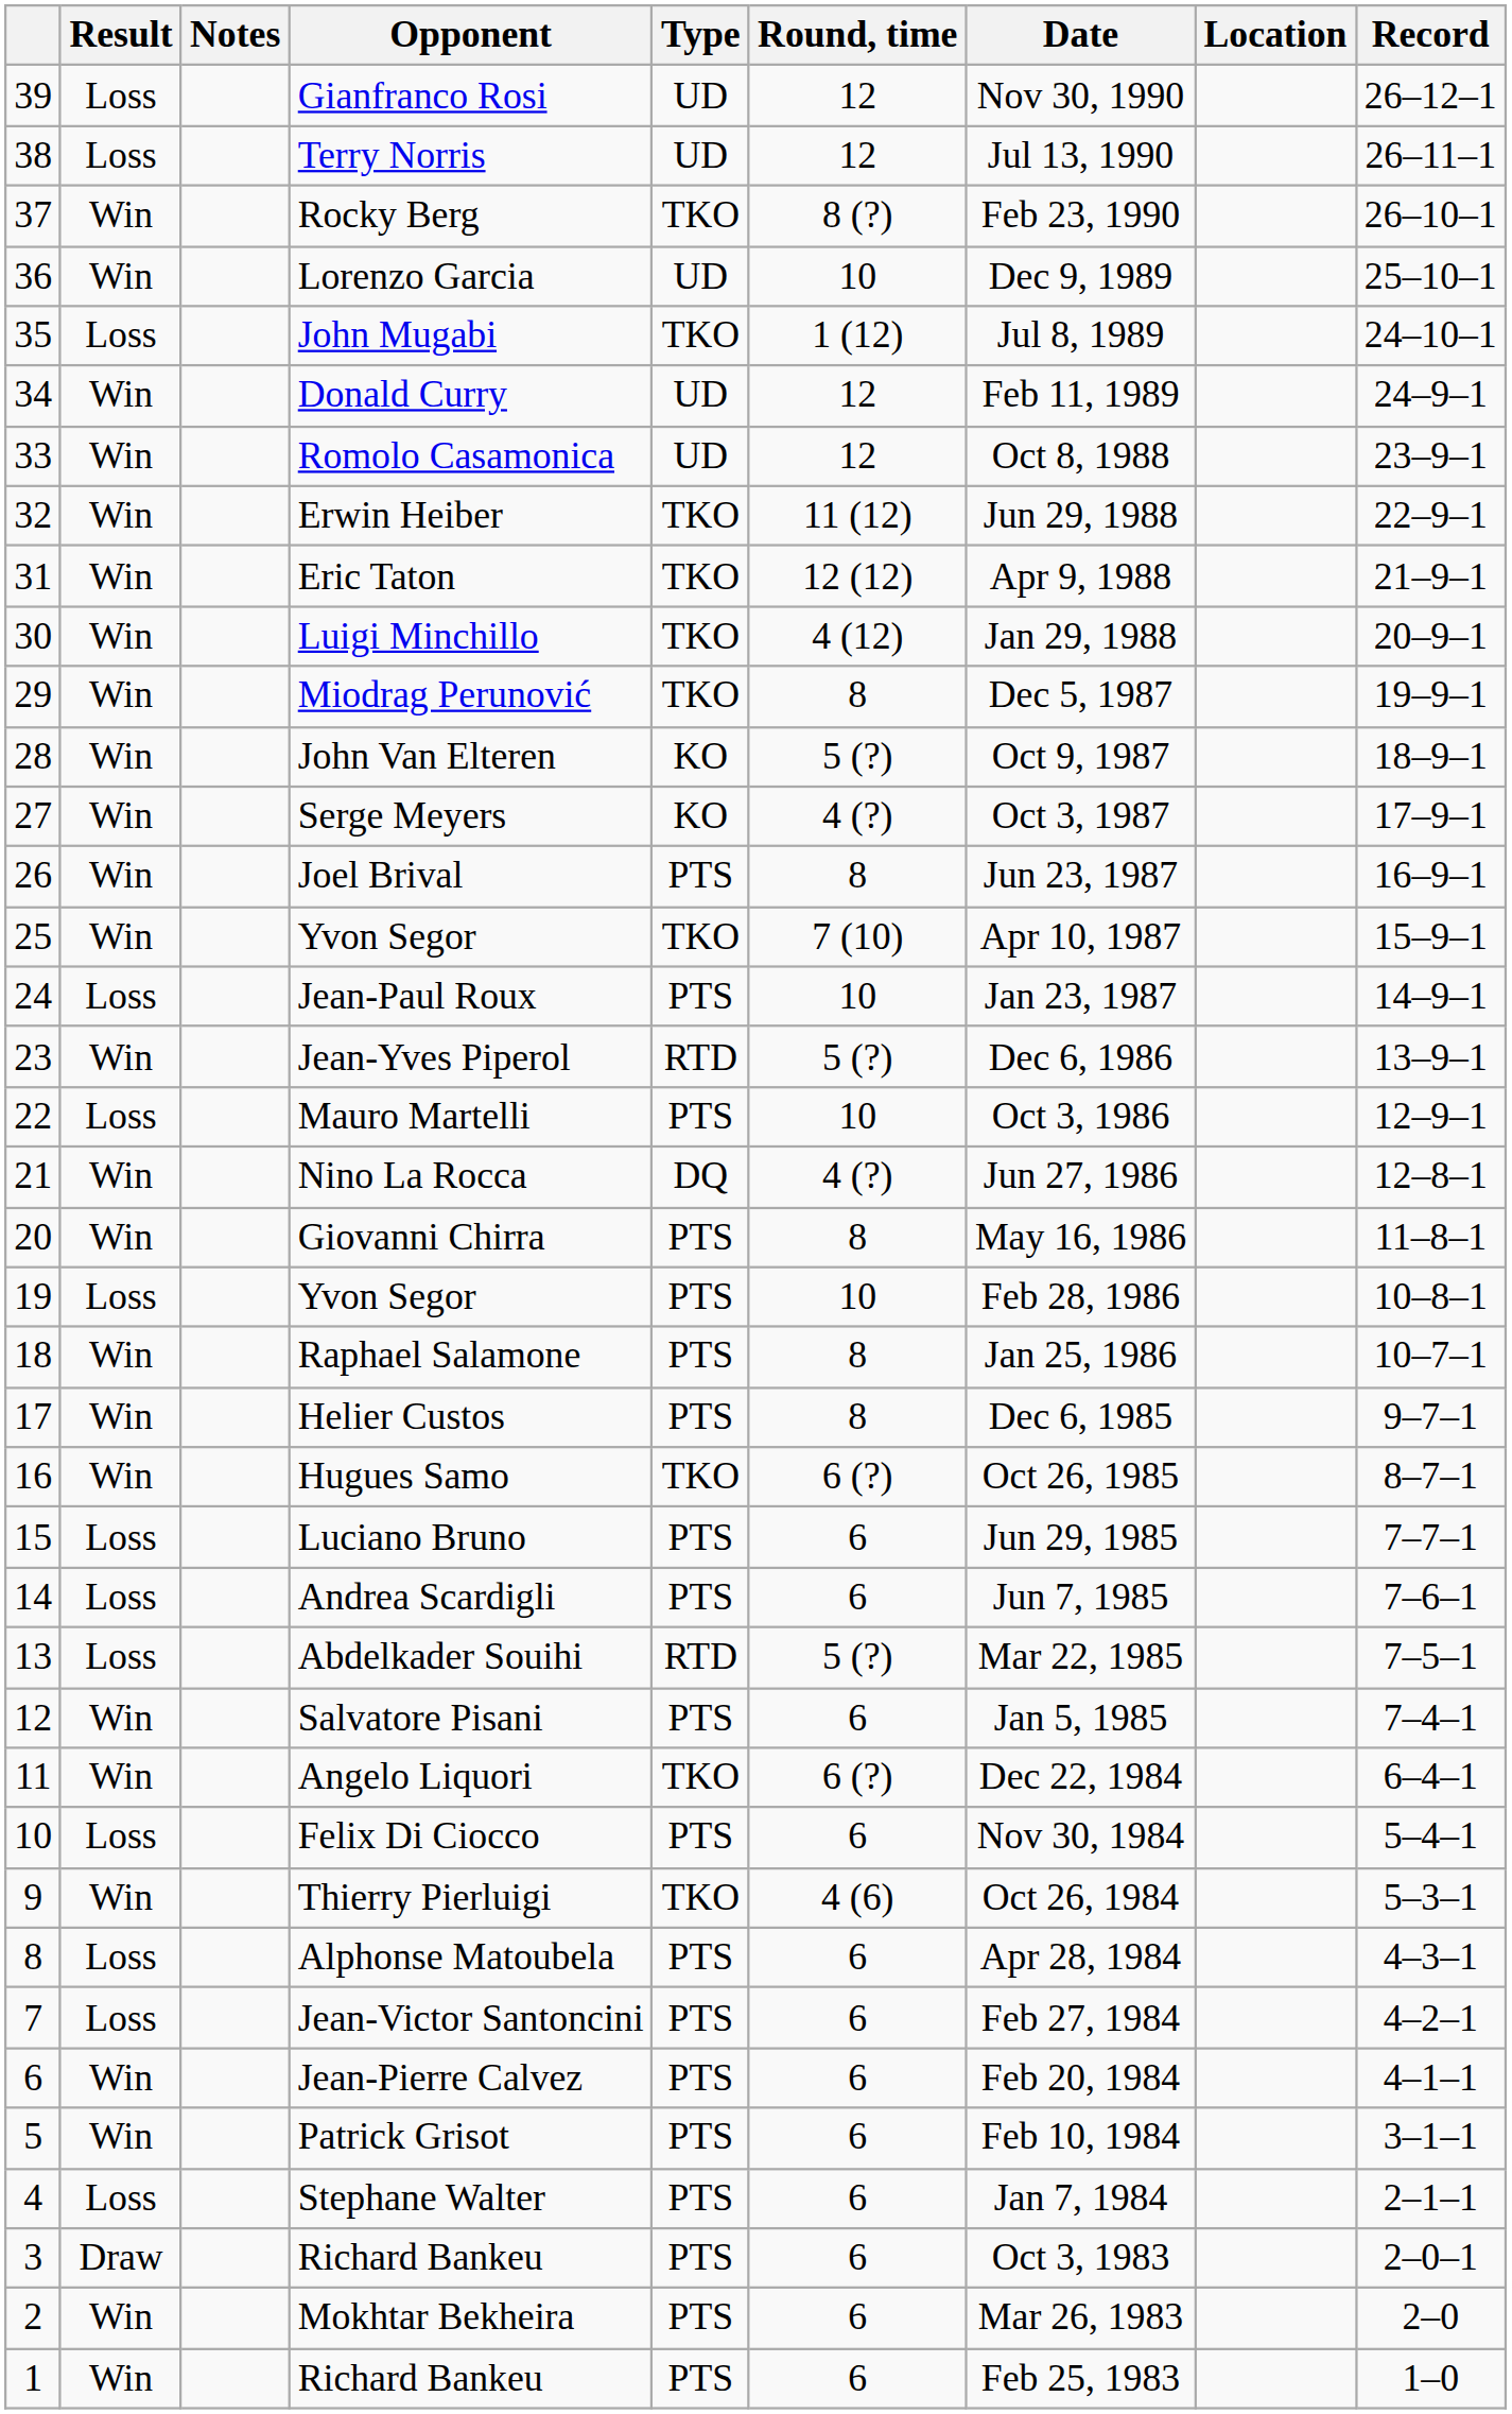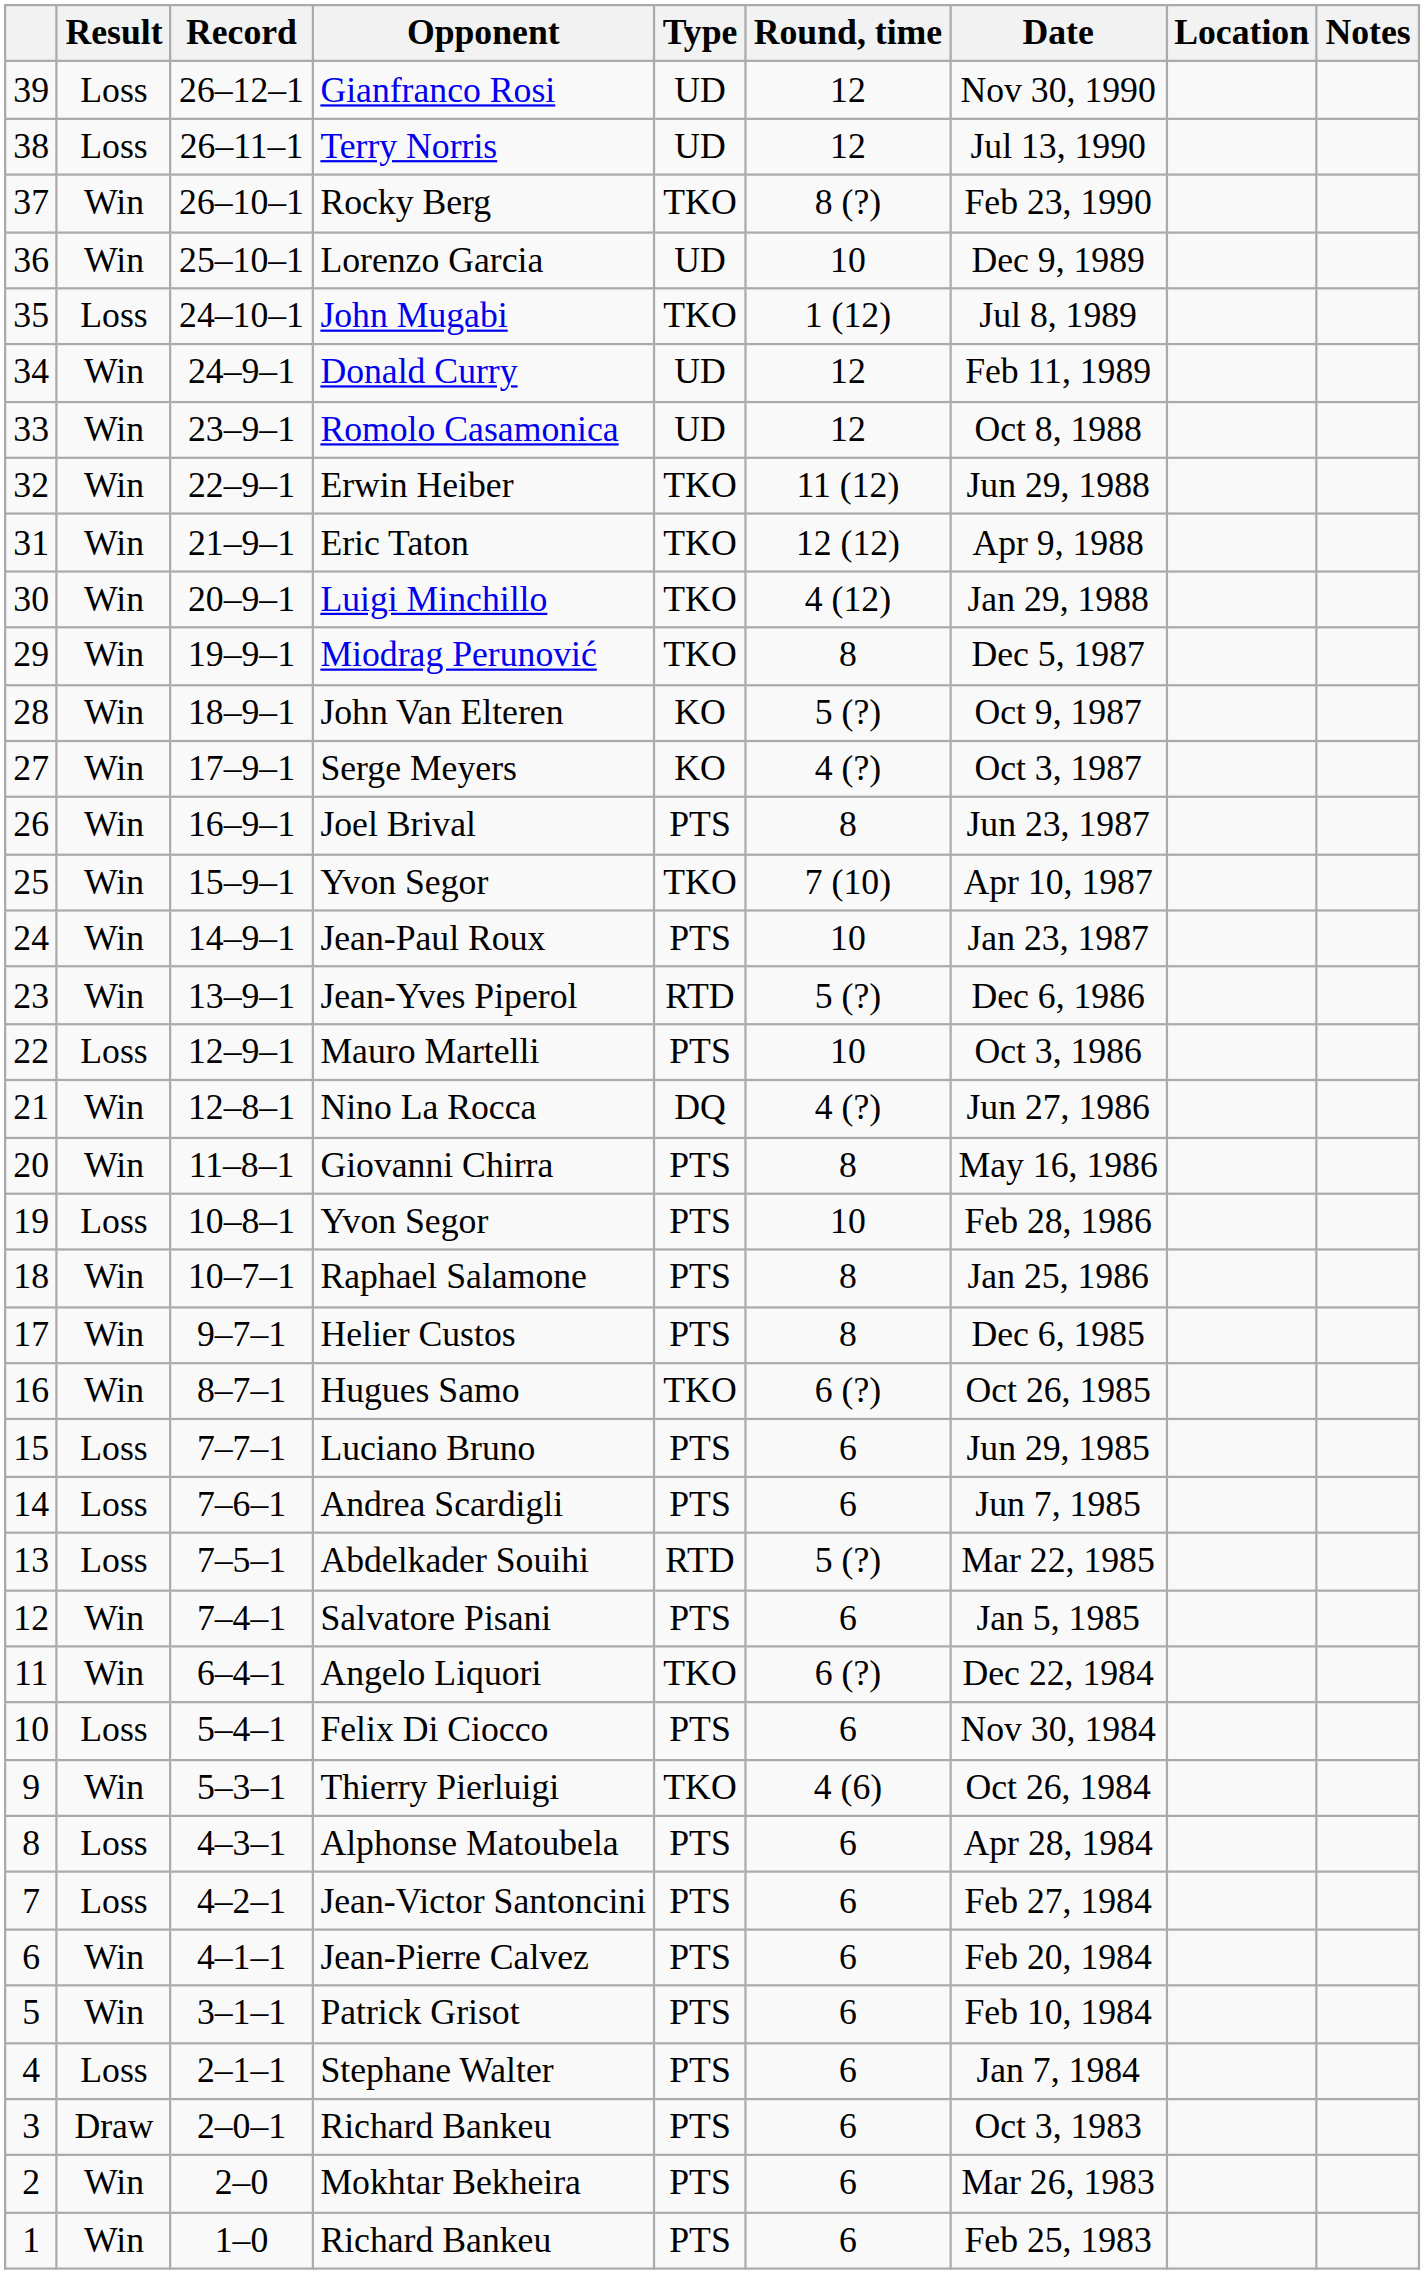columns swapped: Record <-> Notes
Jean-Paul Roux | Result: Loss -> Win
